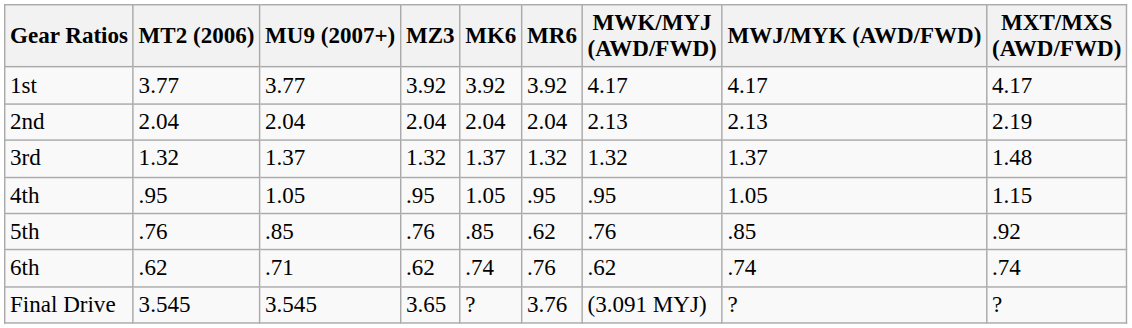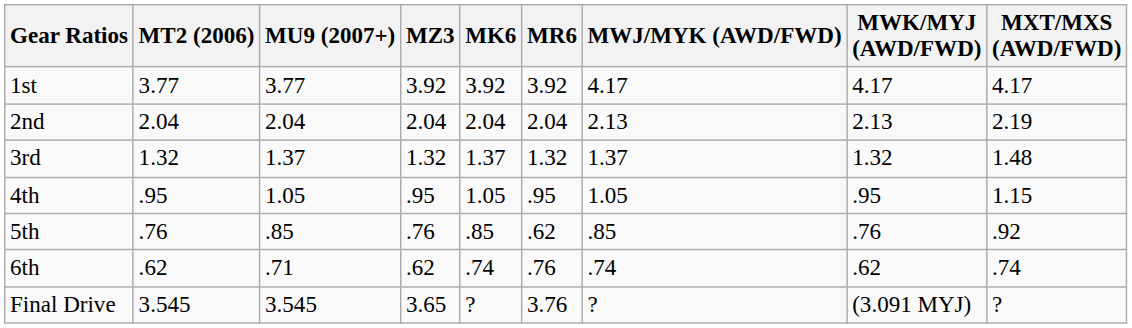columns swapped: MWJ/MYK (AWD/FWD) <-> MWK/MYJ (AWD/FWD)
